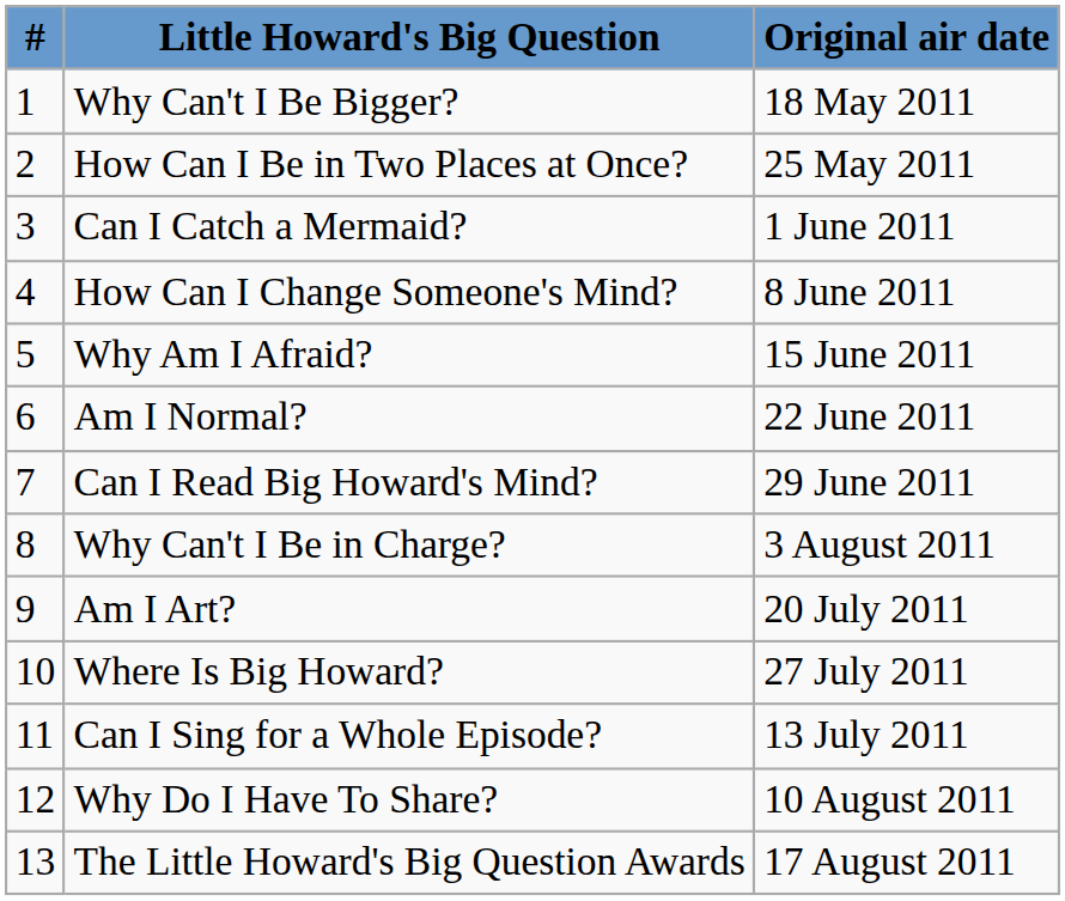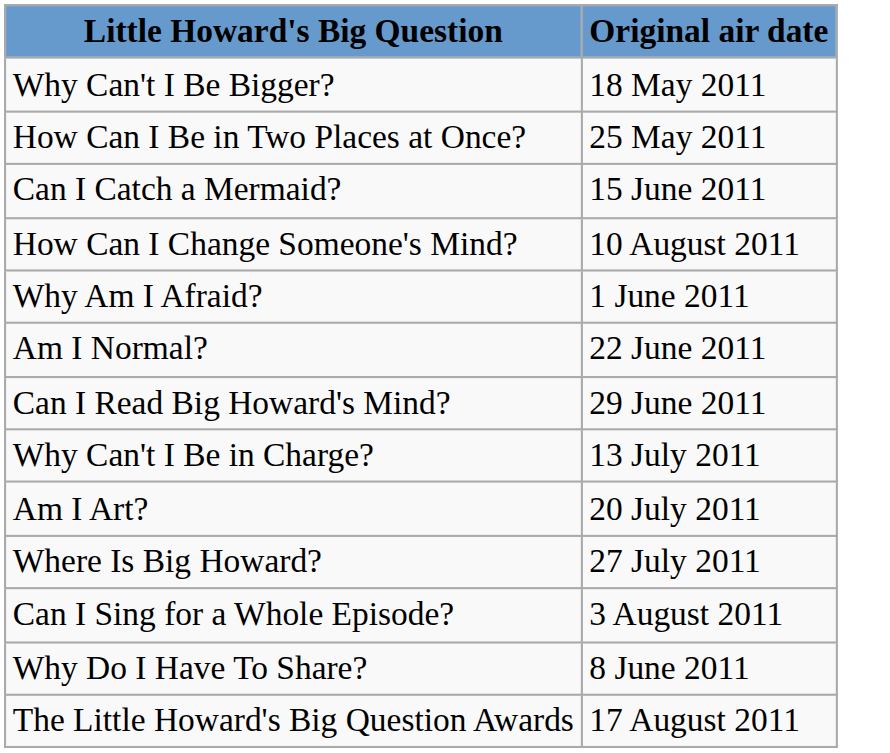- column: # | 1 | 2 | 3 | 4 | 5 | 6 | 7 | 8 | 9 | 10 | 11 | 12 | 13
Can I Catch a Mermaid? | Original air date: 1 June 2011 -> 15 June 2011
How Can I Change Someone's Mind? | Original air date: 8 June 2011 -> 10 August 2011
Why Am I Afraid? | Original air date: 15 June 2011 -> 1 June 2011
Why Can't I Be in Charge? | Original air date: 3 August 2011 -> 13 July 2011
Can I Sing for a Whole Episode? | Original air date: 13 July 2011 -> 3 August 2011
Why Do I Have To Share? | Original air date: 10 August 2011 -> 8 June 2011
